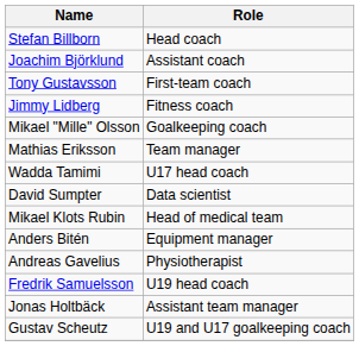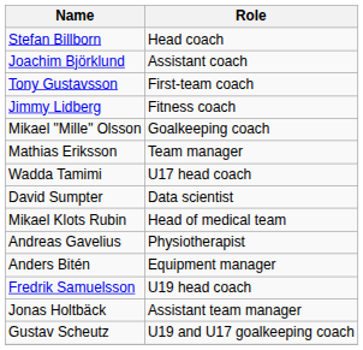rows swapped: Andreas Gavelius <-> Anders Bitén
